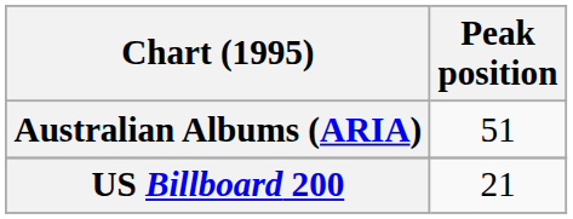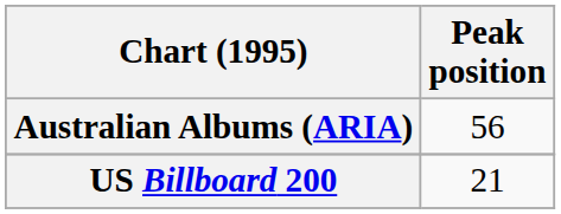Australian Albums (ARIA) | Peak position: 51 -> 56
